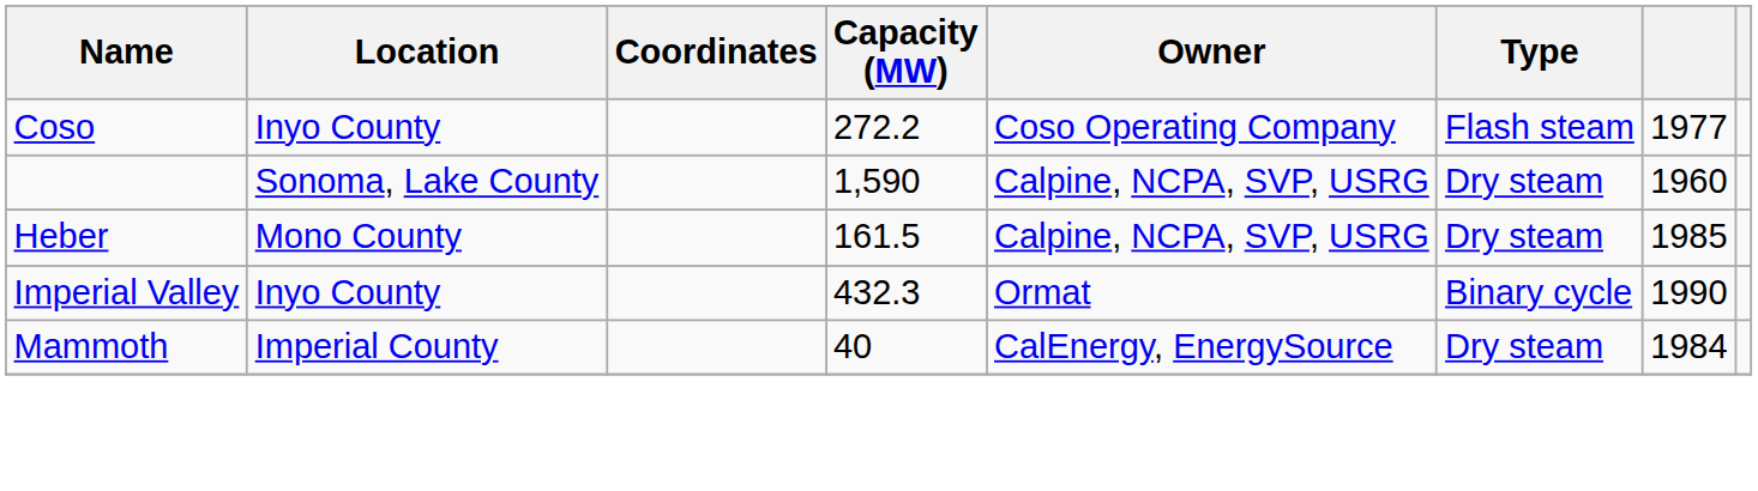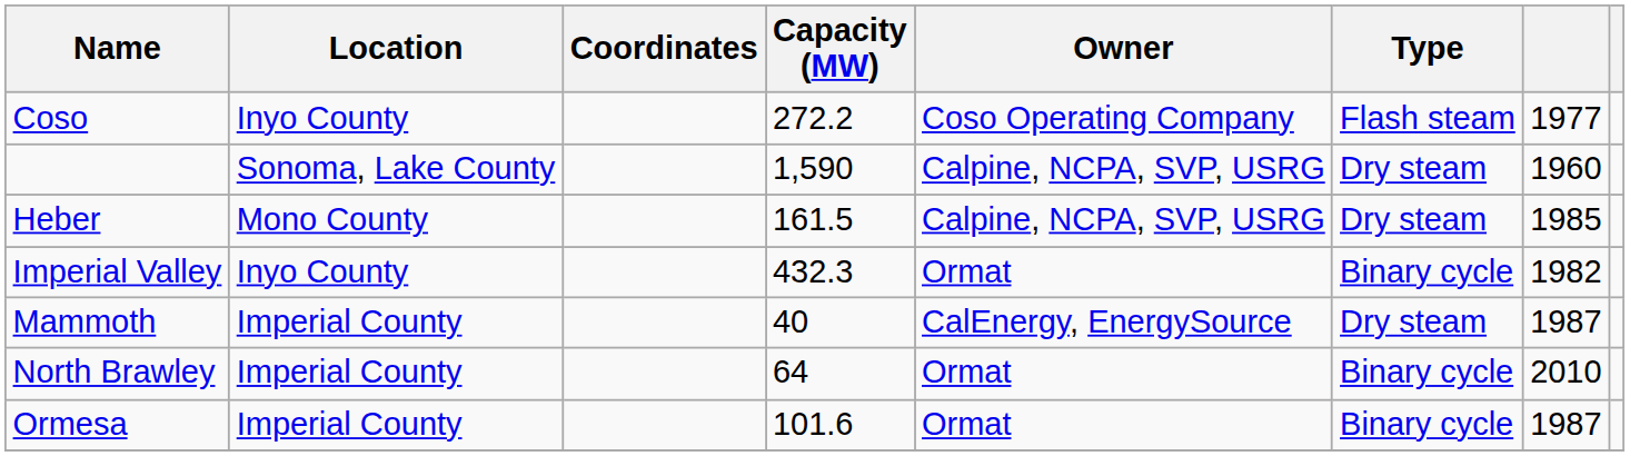Imperial Valley | column 7: 1990 -> 1982
Mammoth | column 7: 1984 -> 1987
+ row: North Brawley | Imperial County | 64 | Ormat | Binary cycle | 2010
+ row: Ormesa | Imperial County | 101.6 | Ormat | Binary cycle | 1987
